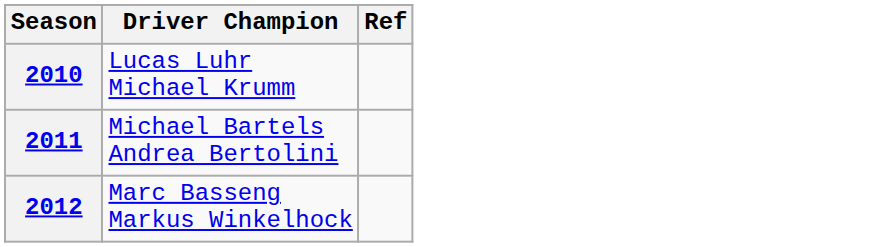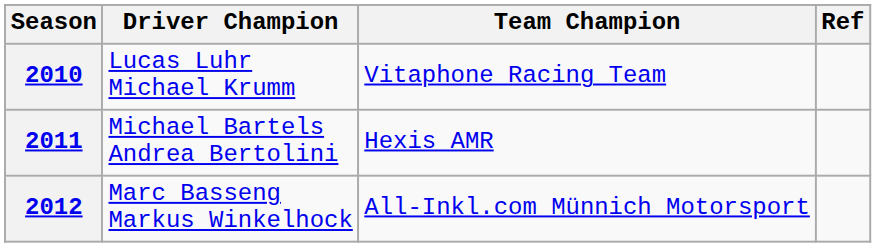+ column: Team Champion | Vitaphone Racing Team | Hexis AMR | All-Inkl.com Münnich Motorsport
